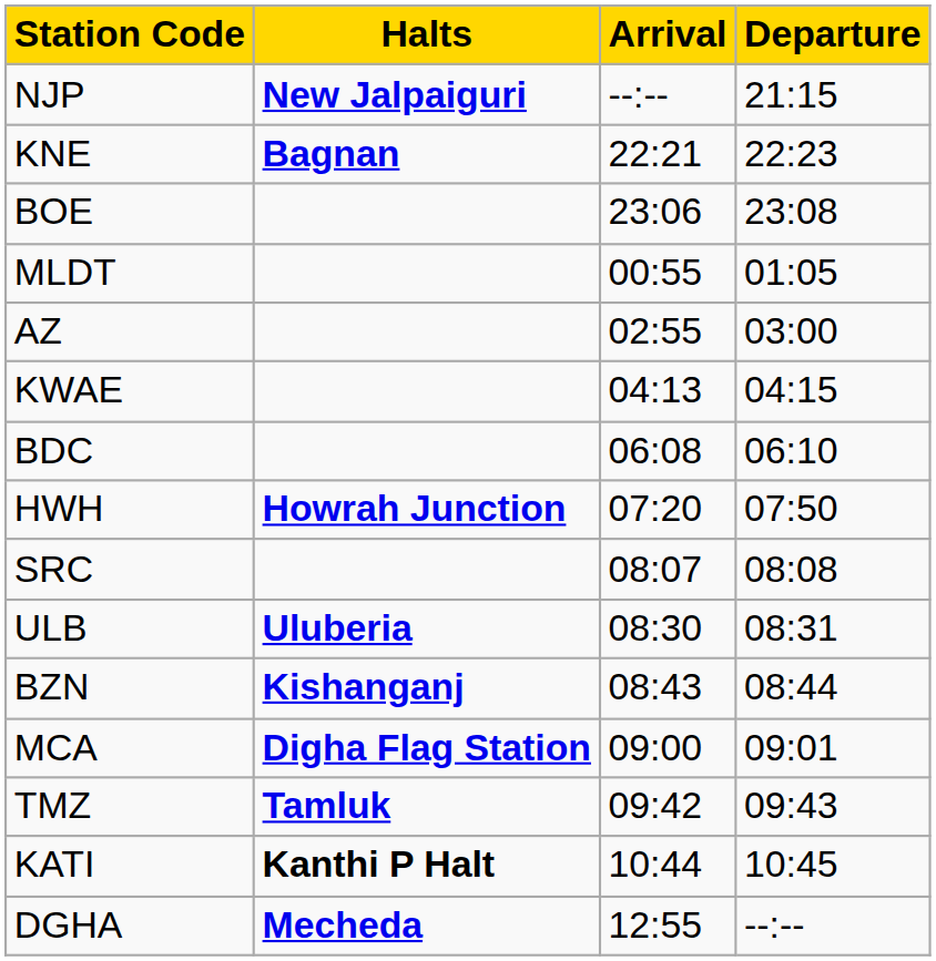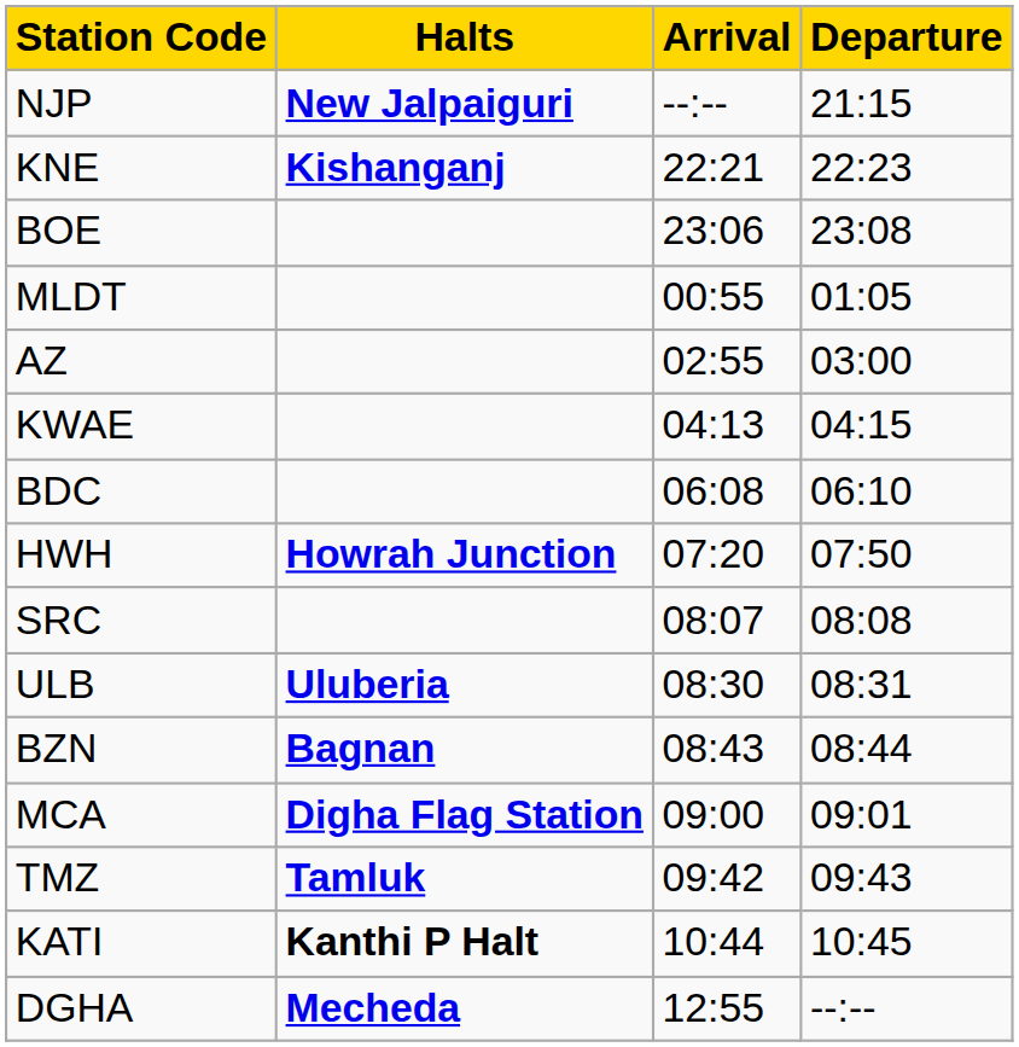KNE | Halts: Bagnan -> Kishanganj
BZN | Halts: Kishanganj -> Bagnan
